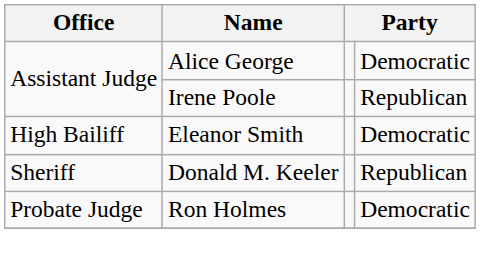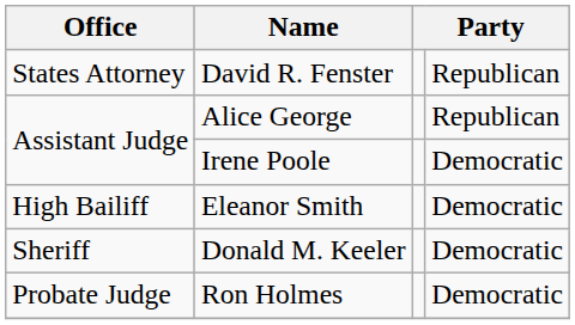+ row: States Attorney | David R. Fenster | Republican
Alice George | column 4: Democratic -> Republican
Irene Poole | column 4: Republican -> Democratic
Donald M. Keeler | column 4: Republican -> Democratic
